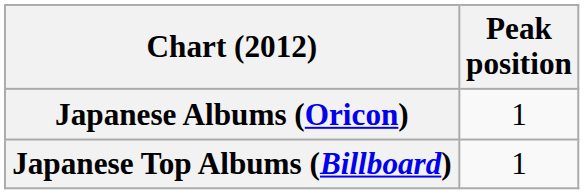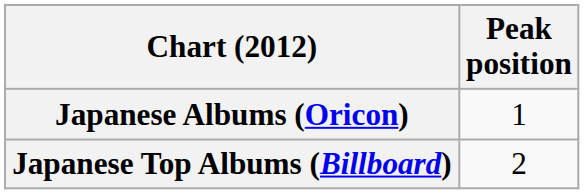Japanese Top Albums (Billboard) | Peak position: 1 -> 2
